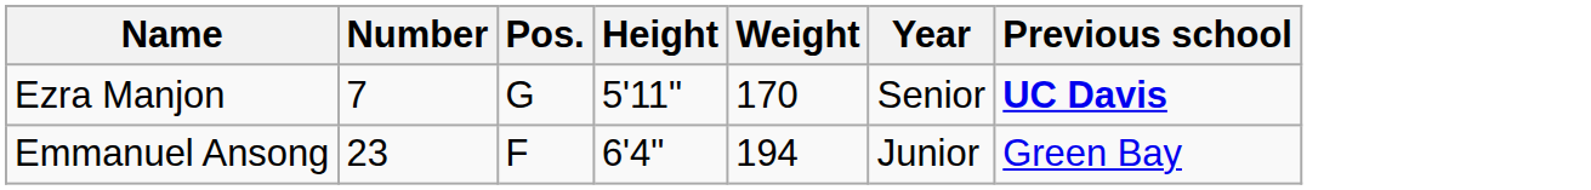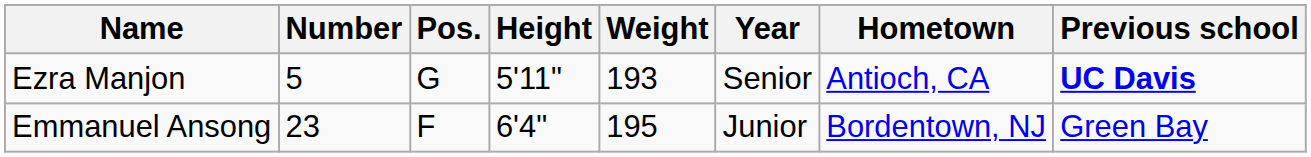+ column: Hometown | Antioch, CA | Bordentown, NJ
Ezra Manjon | Number: 7 -> 5
Ezra Manjon | Weight: 170 -> 193
Emmanuel Ansong | Weight: 194 -> 195
